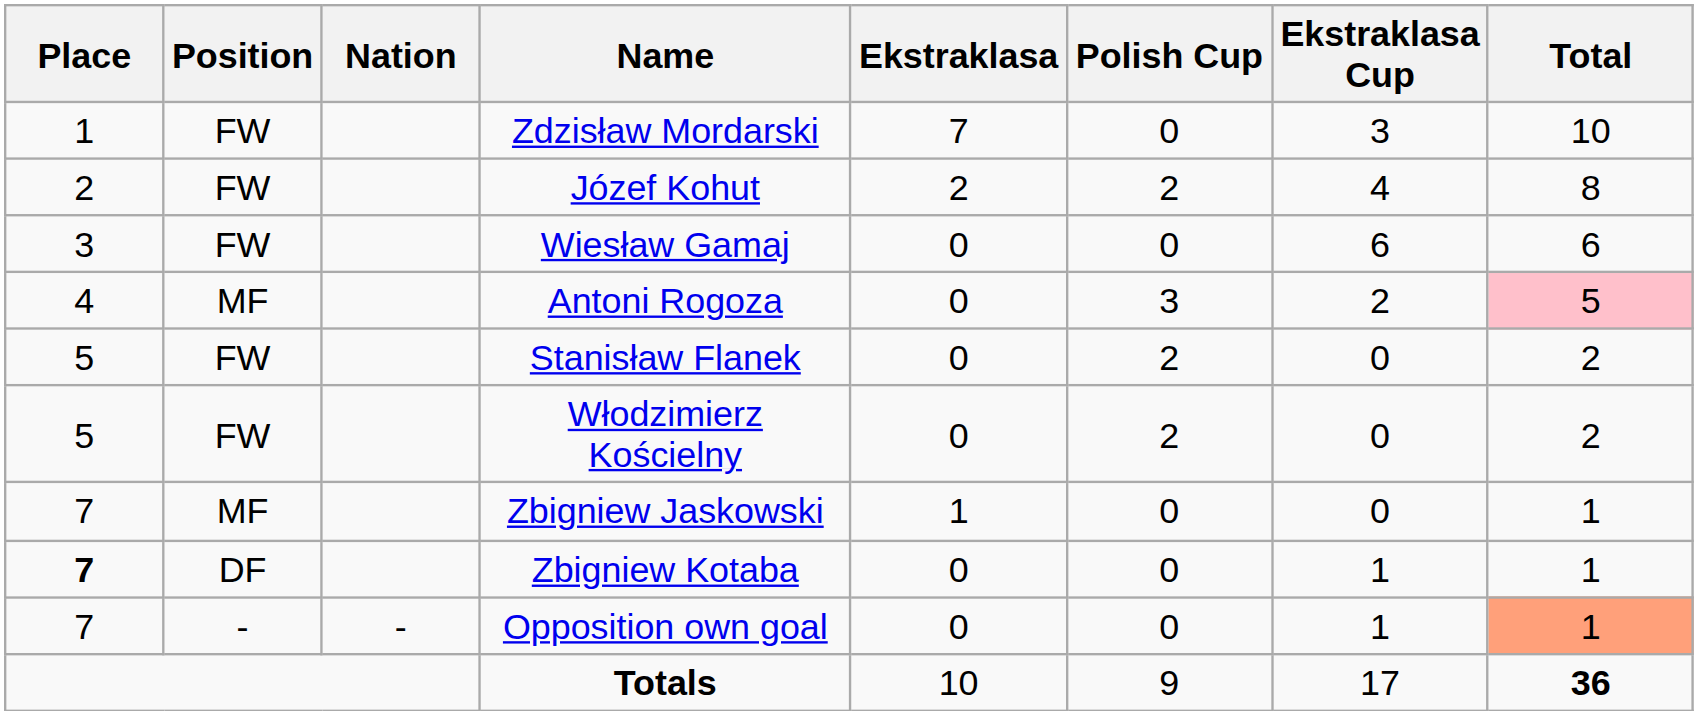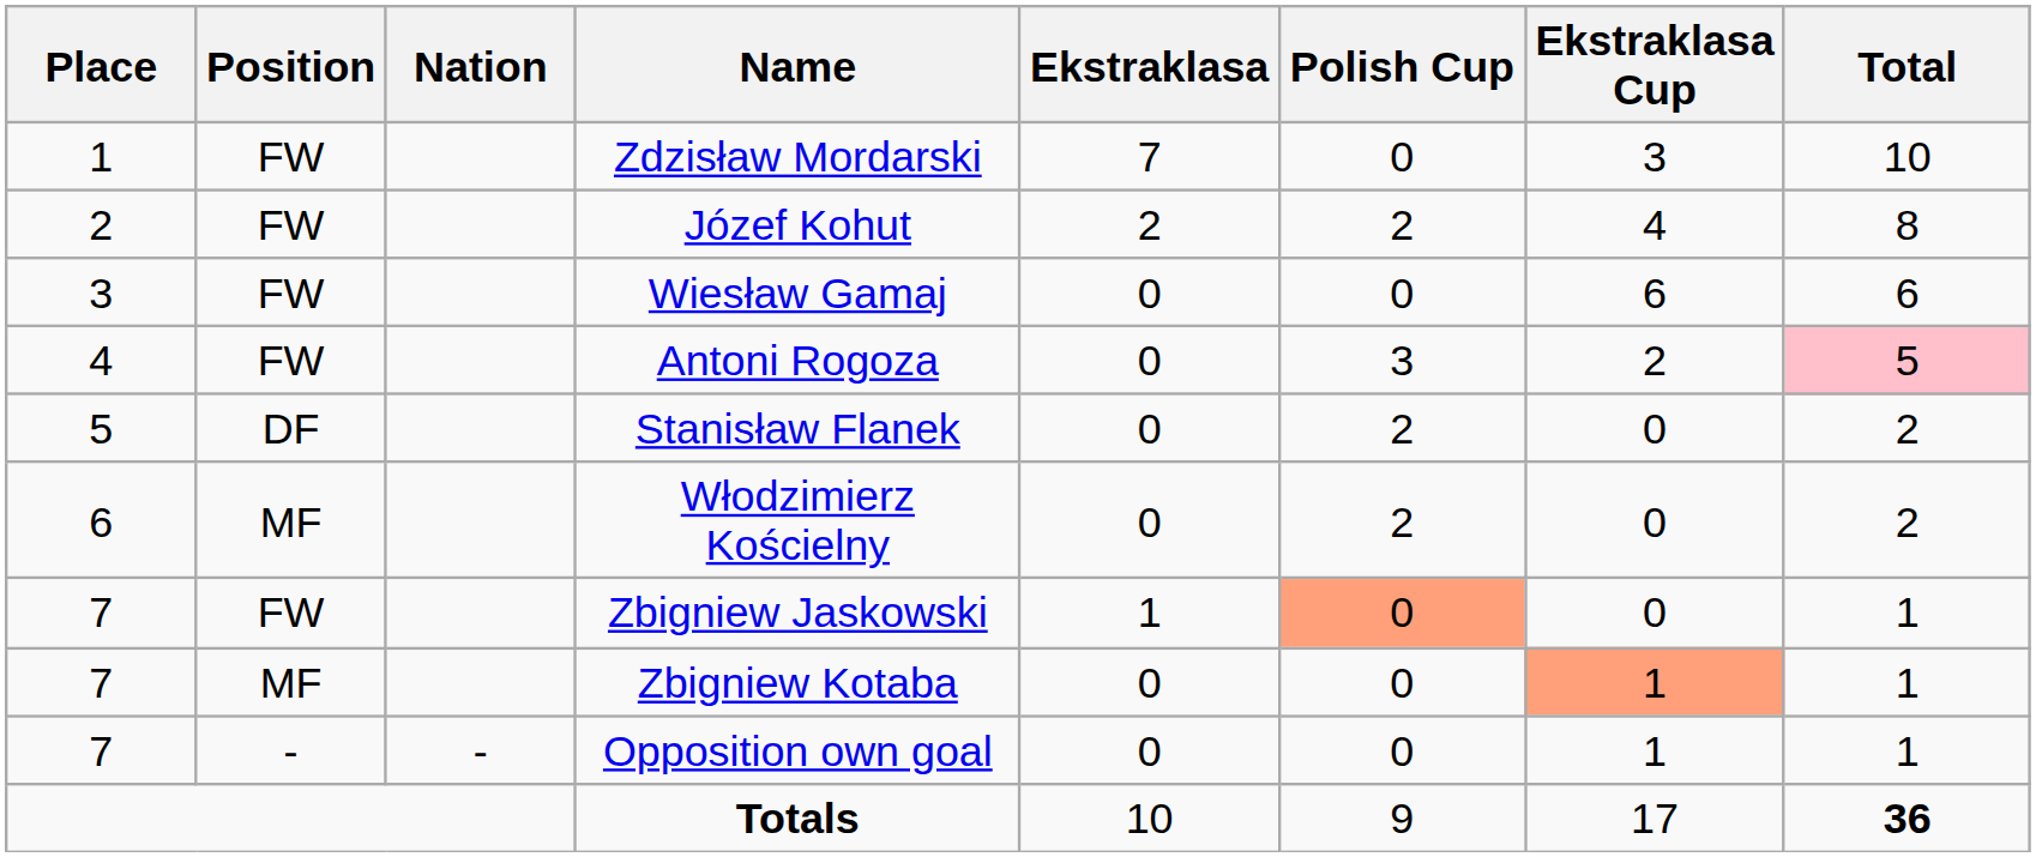Antoni Rogoza | Position: MF -> FW
Stanisław Flanek | Position: FW -> DF
Włodzimierz Kościelny | Place: 5 -> 6
Włodzimierz Kościelny | Position: FW -> MF
Zbigniew Jaskowski | Position: MF -> FW
Zbigniew Jaskowski | Polish Cup: no background -> lightsalmon background
Zbigniew Kotaba | Place: bold -> normal
Zbigniew Kotaba | Position: DF -> MF
Zbigniew Kotaba | Ekstraklasa Cup: no background -> lightsalmon background
Opposition own goal | Total: lightsalmon background -> no background
